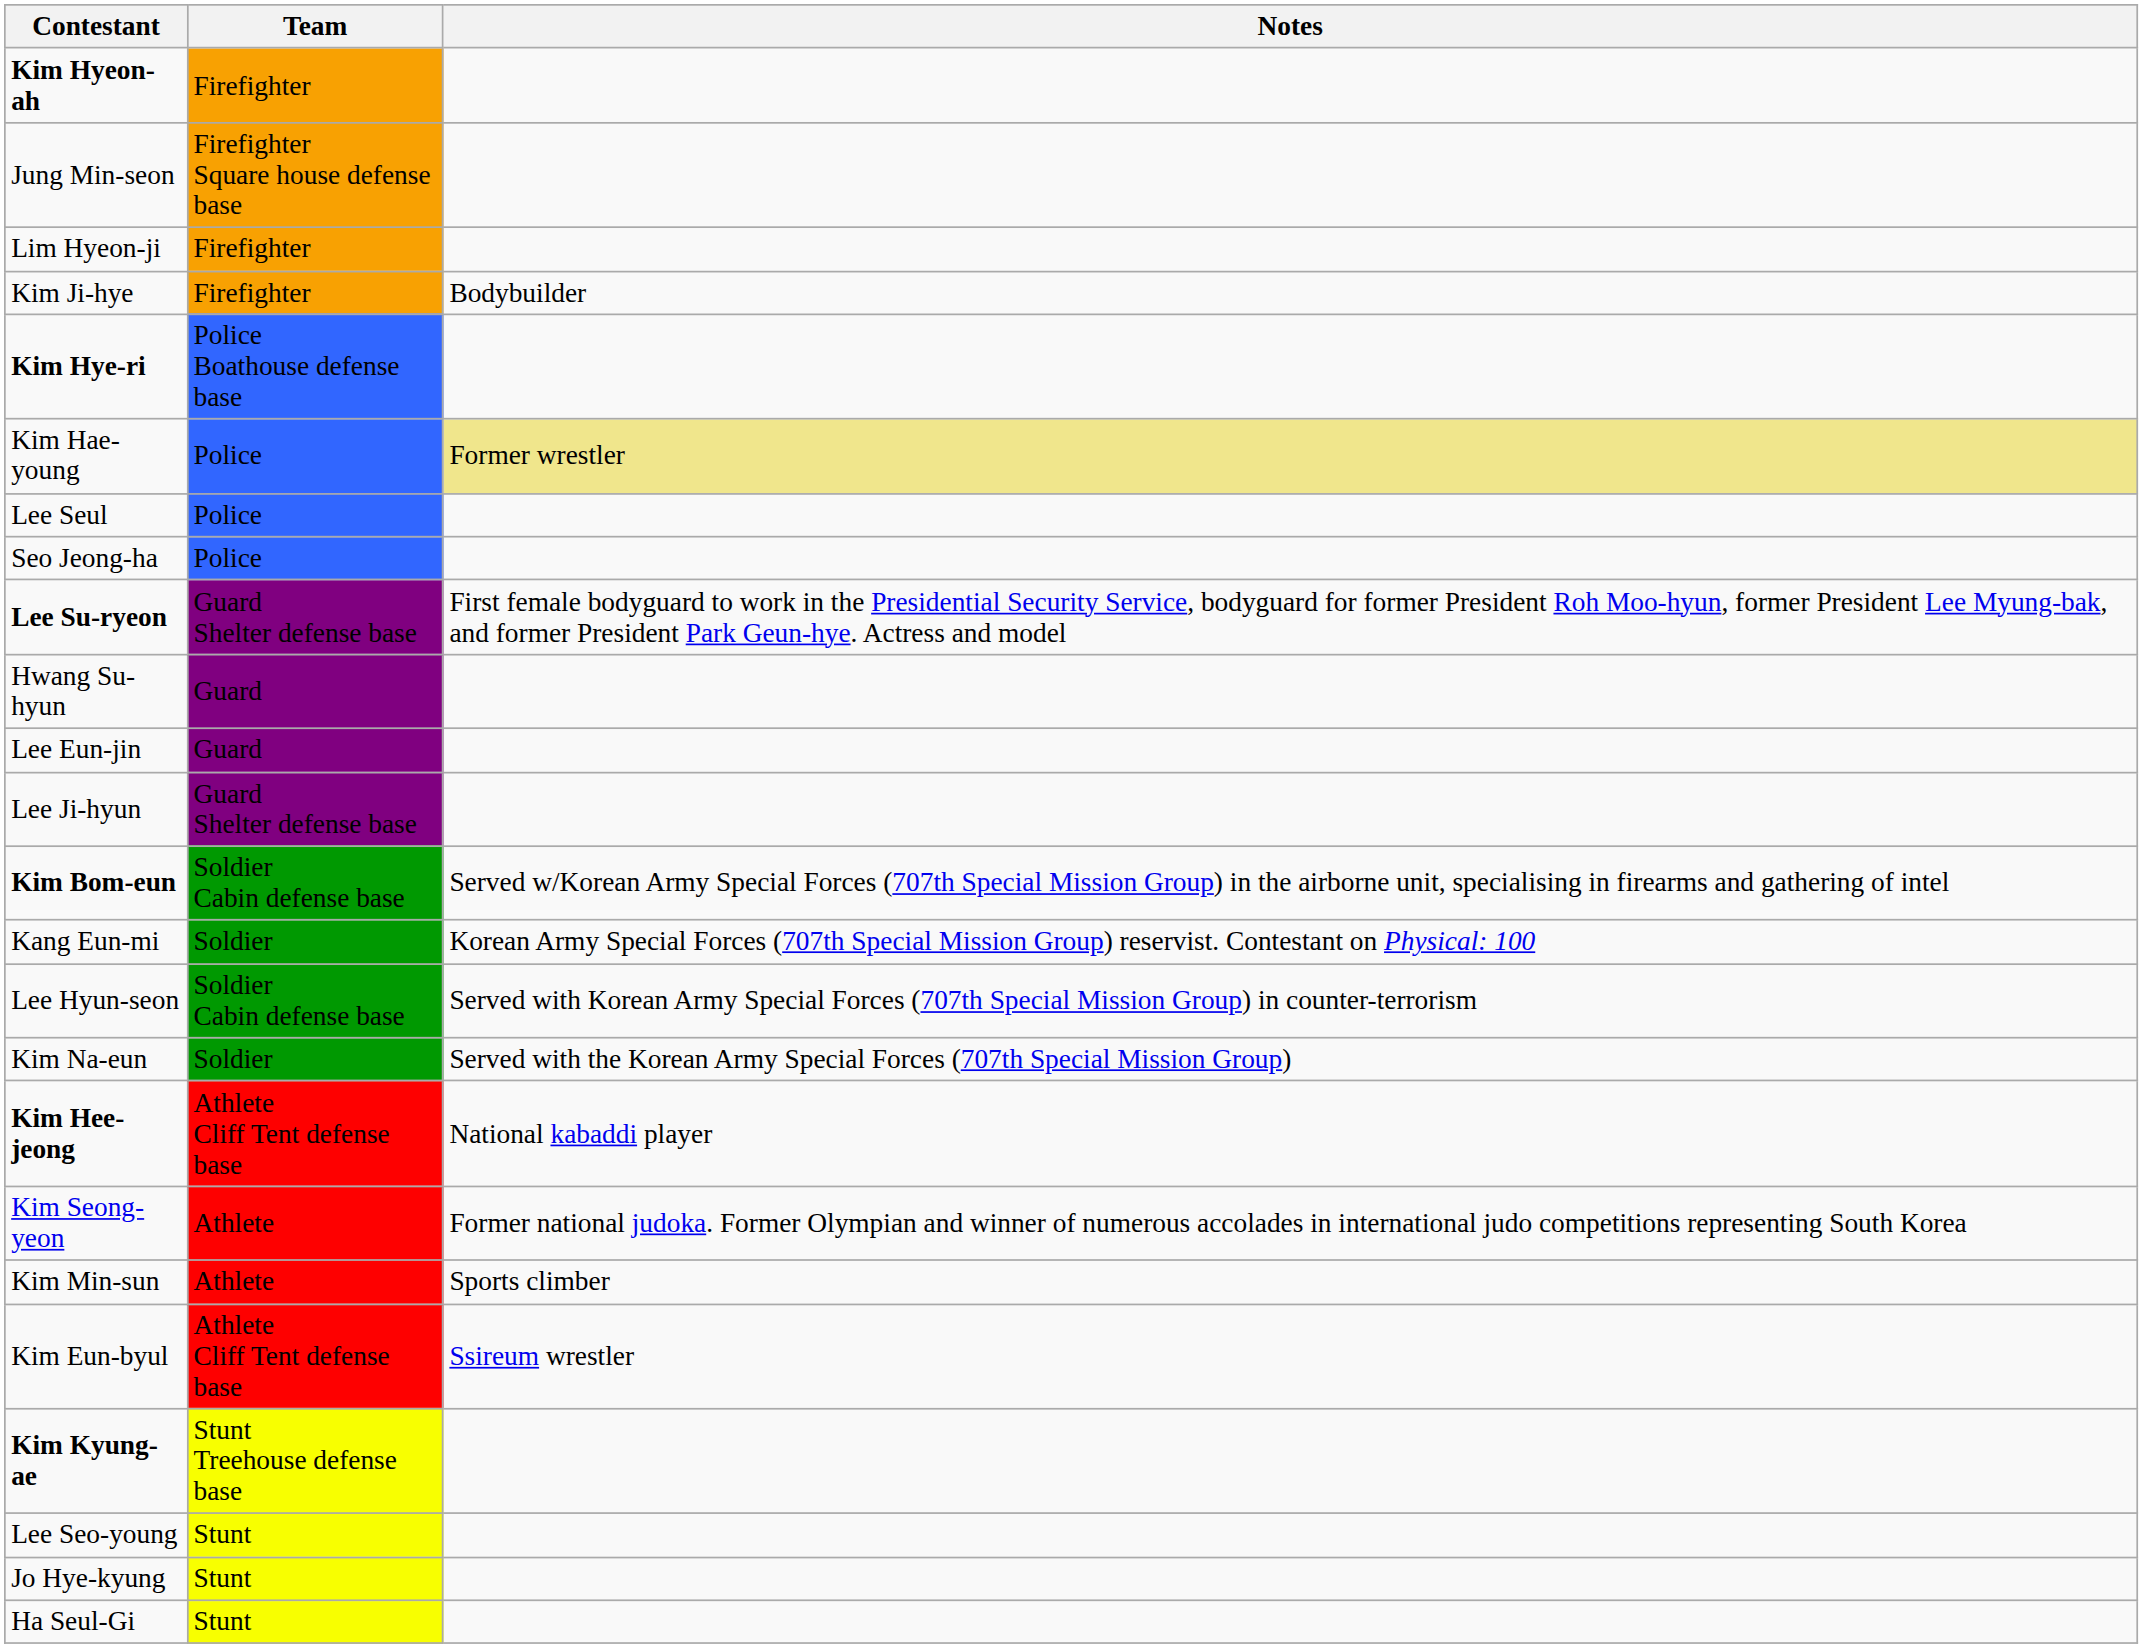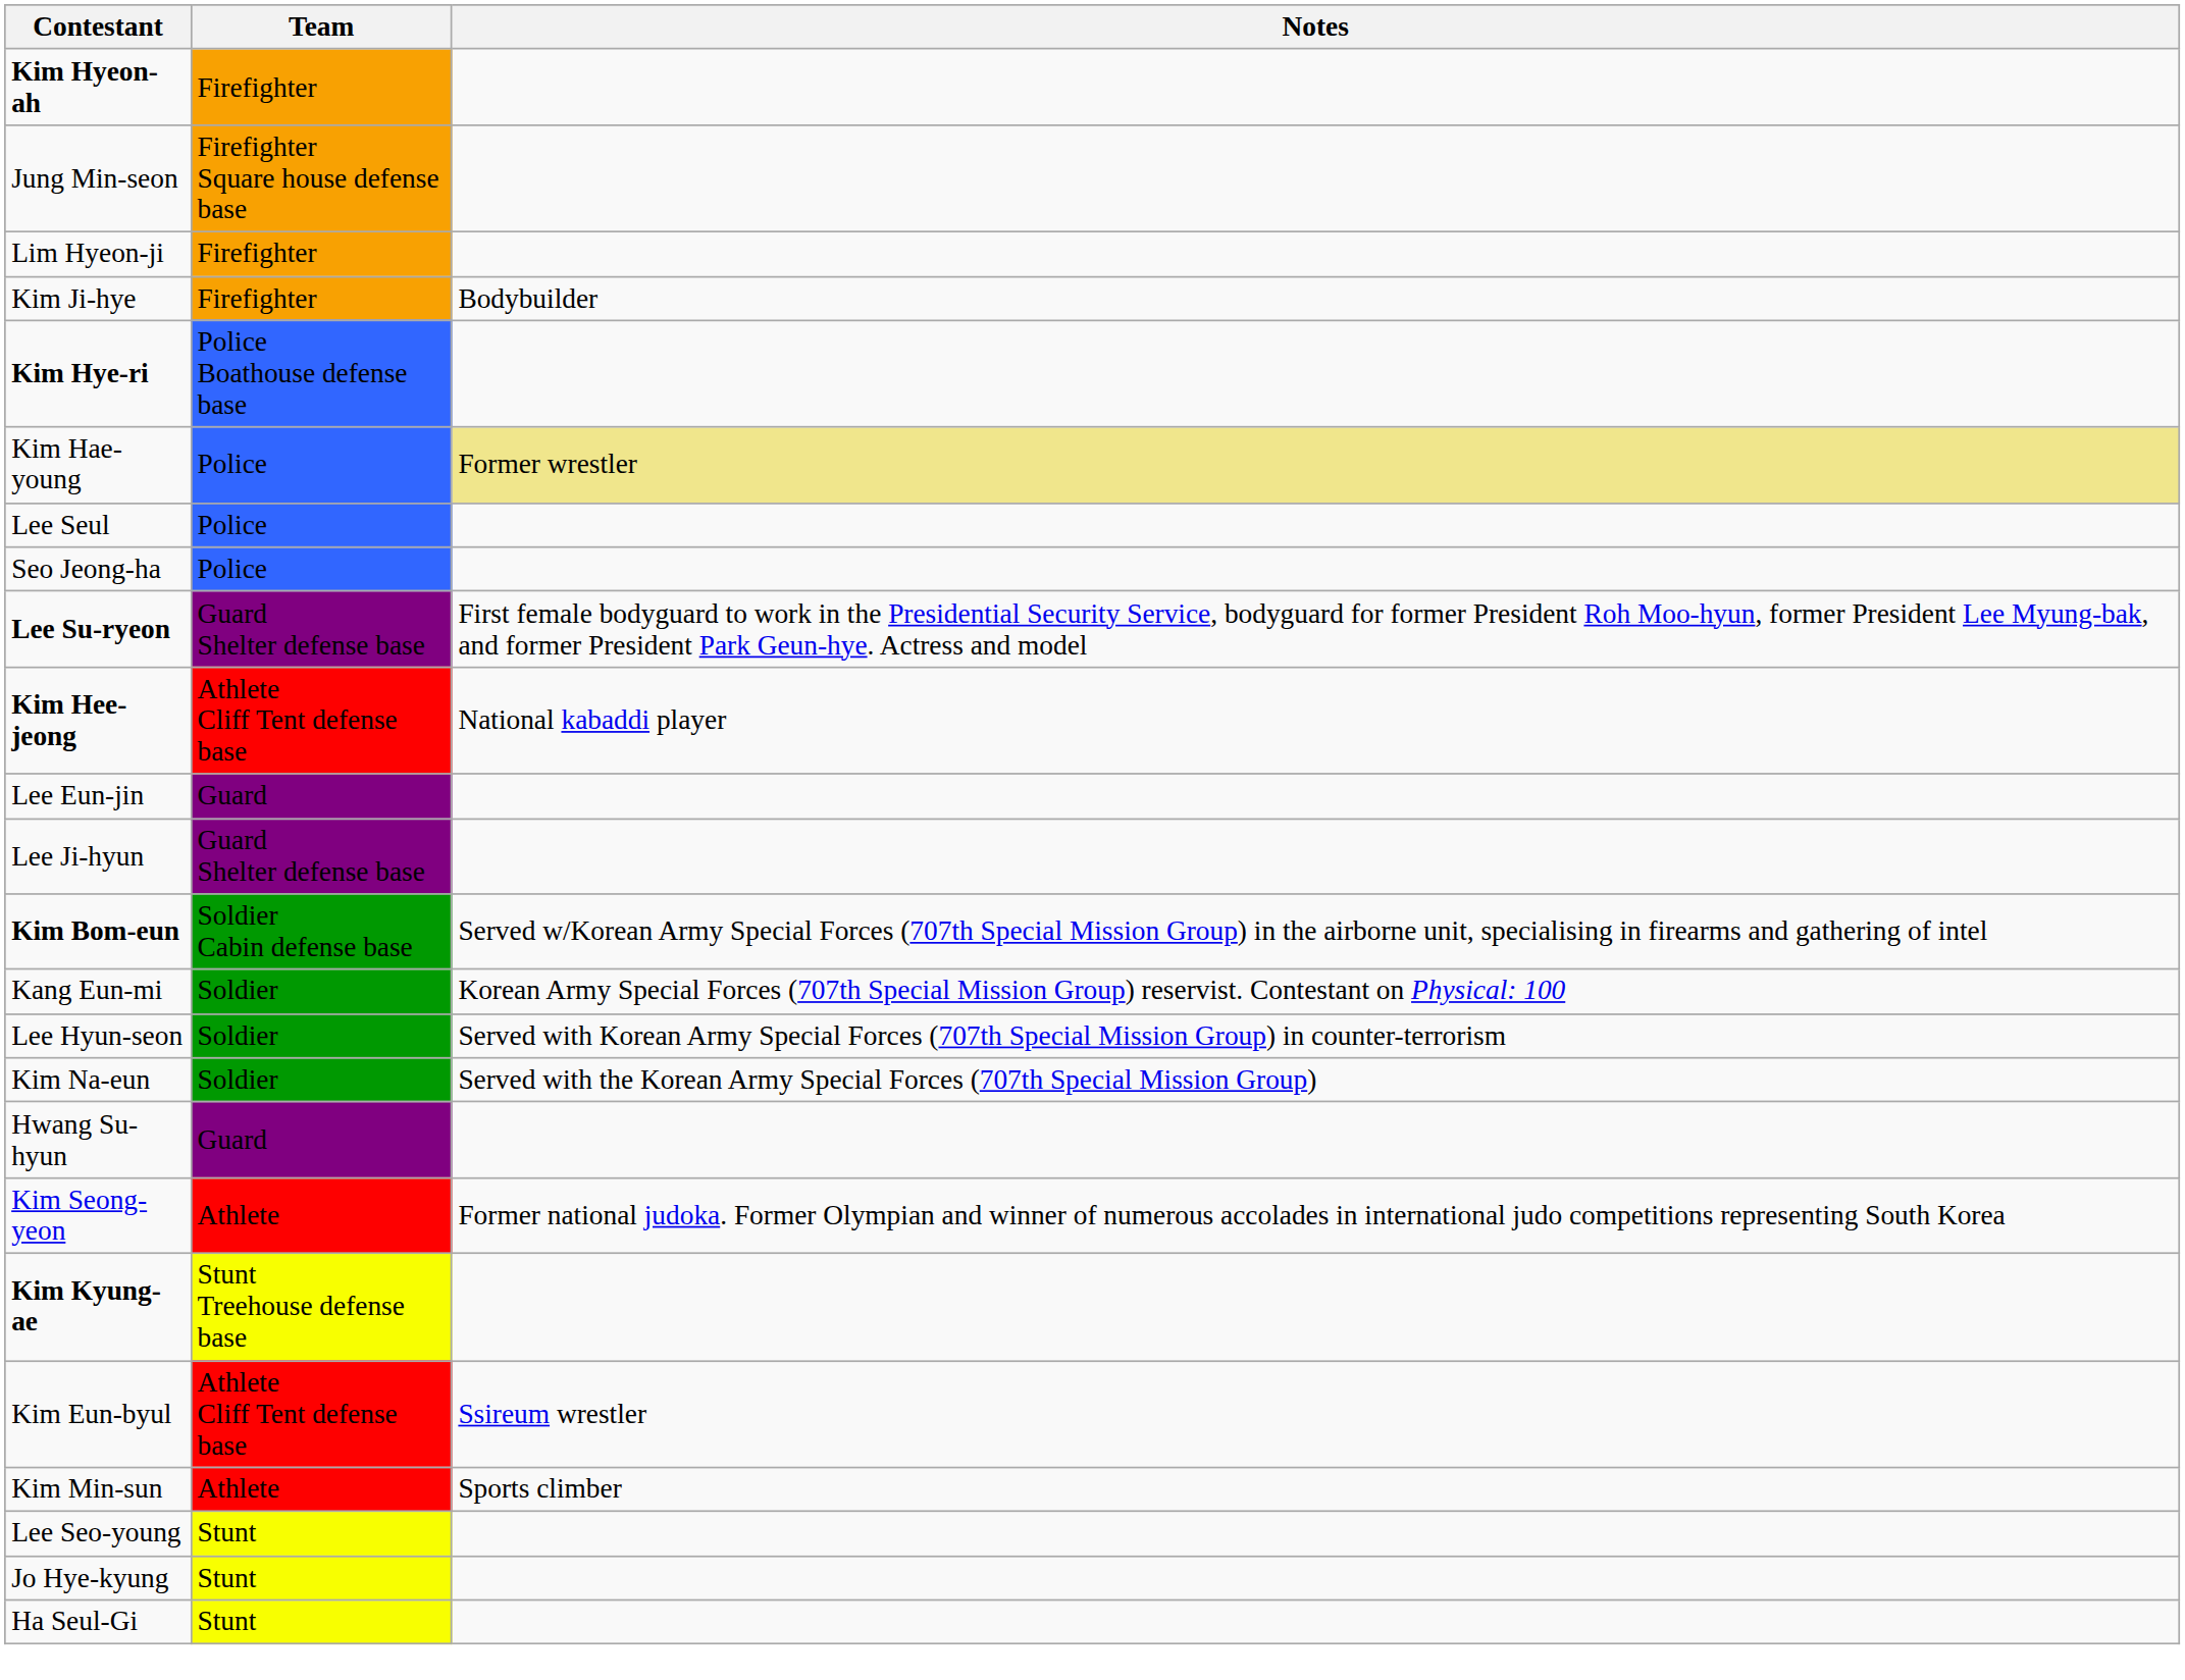rows swapped: Hwang Su-hyun <-> Kim Hee-jeong
Lee Hyun-seon | Team: Soldier Cabin defense base -> Soldier
rows swapped: Kim Min-sun <-> Kim Kyung-ae
